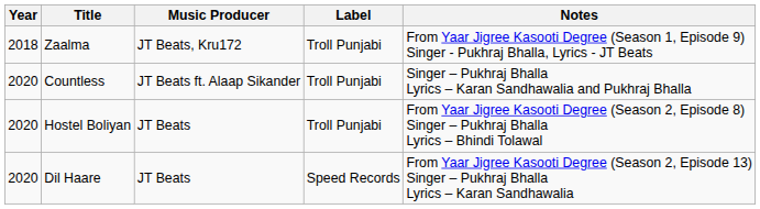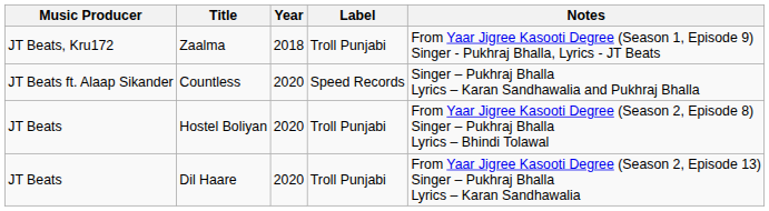columns swapped: Year <-> Music Producer
Countless | Label: Troll Punjabi -> Speed Records
Dil Haare | Label: Speed Records -> Troll Punjabi
